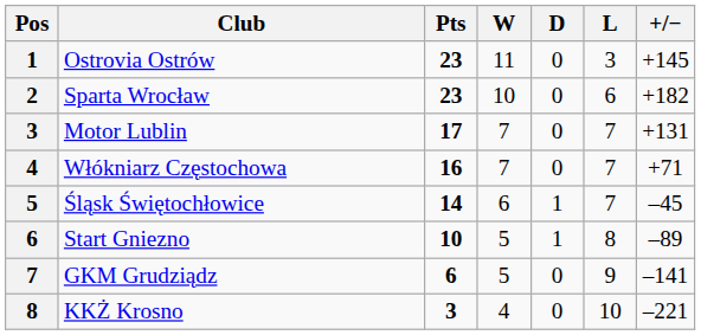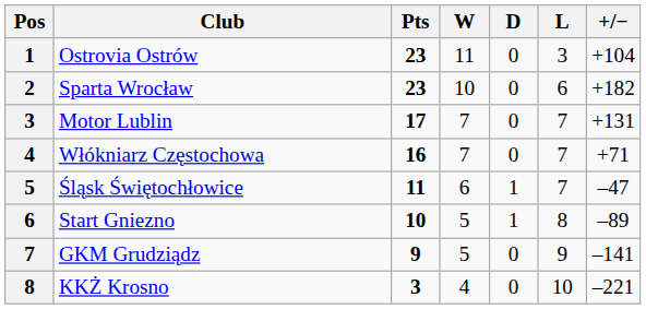Ostrovia Ostrów | +/−: +145 -> +104
Śląsk Świętochłowice | Pts: 14 -> 11
Śląsk Świętochłowice | +/−: –45 -> –47
GKM Grudziądz | Pts: 6 -> 9
